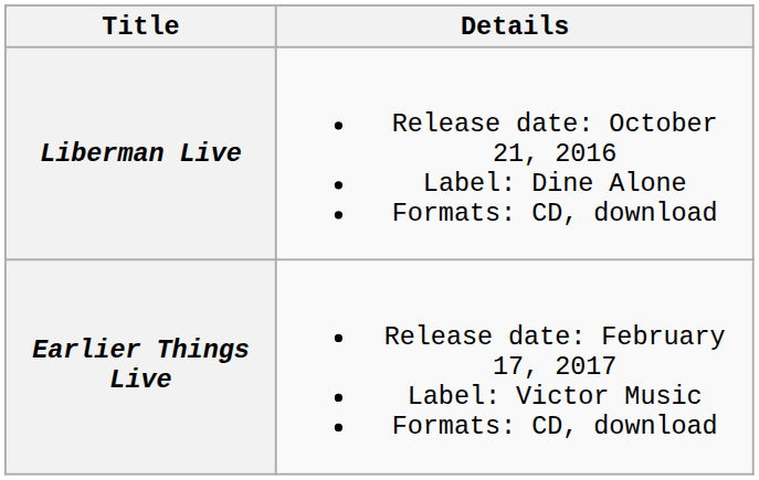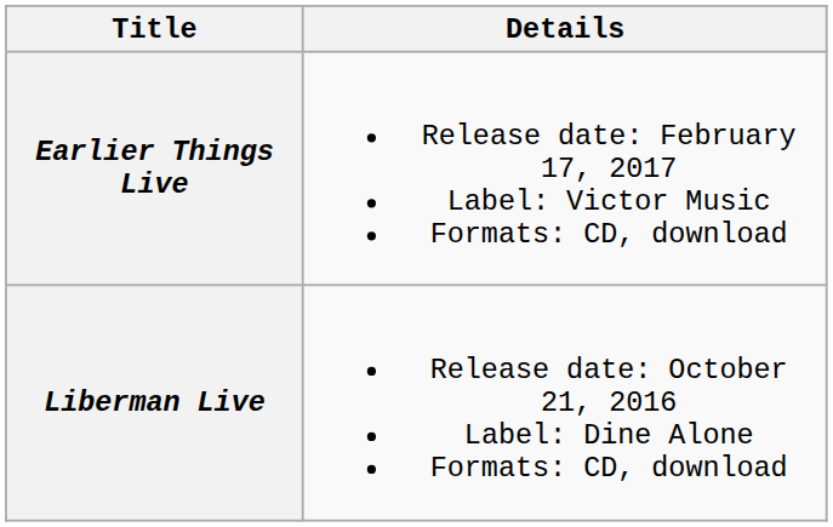rows swapped: Liberman Live <-> Earlier Things Live
